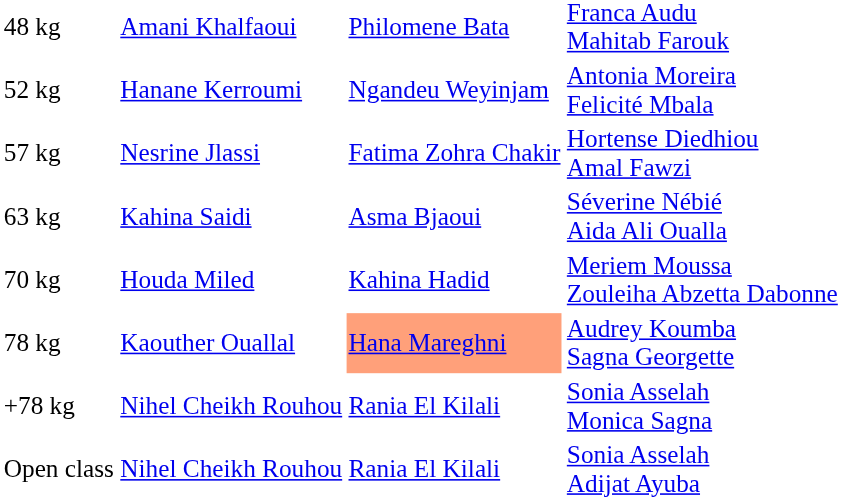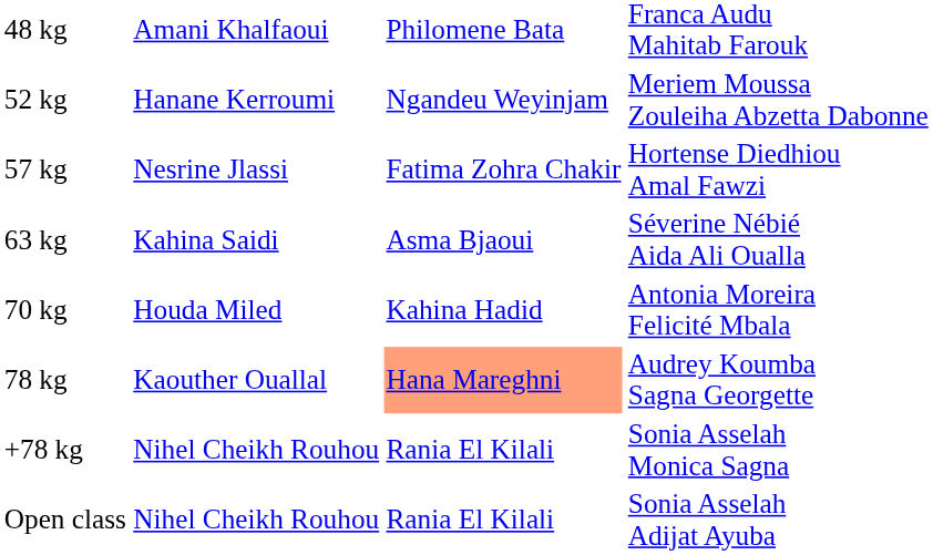52 kg | column 4: Antonia Moreira Felicité Mbala -> Meriem Moussa Zouleiha Abzetta Dabonne
70 kg | column 4: Meriem Moussa Zouleiha Abzetta Dabonne -> Antonia Moreira Felicité Mbala
